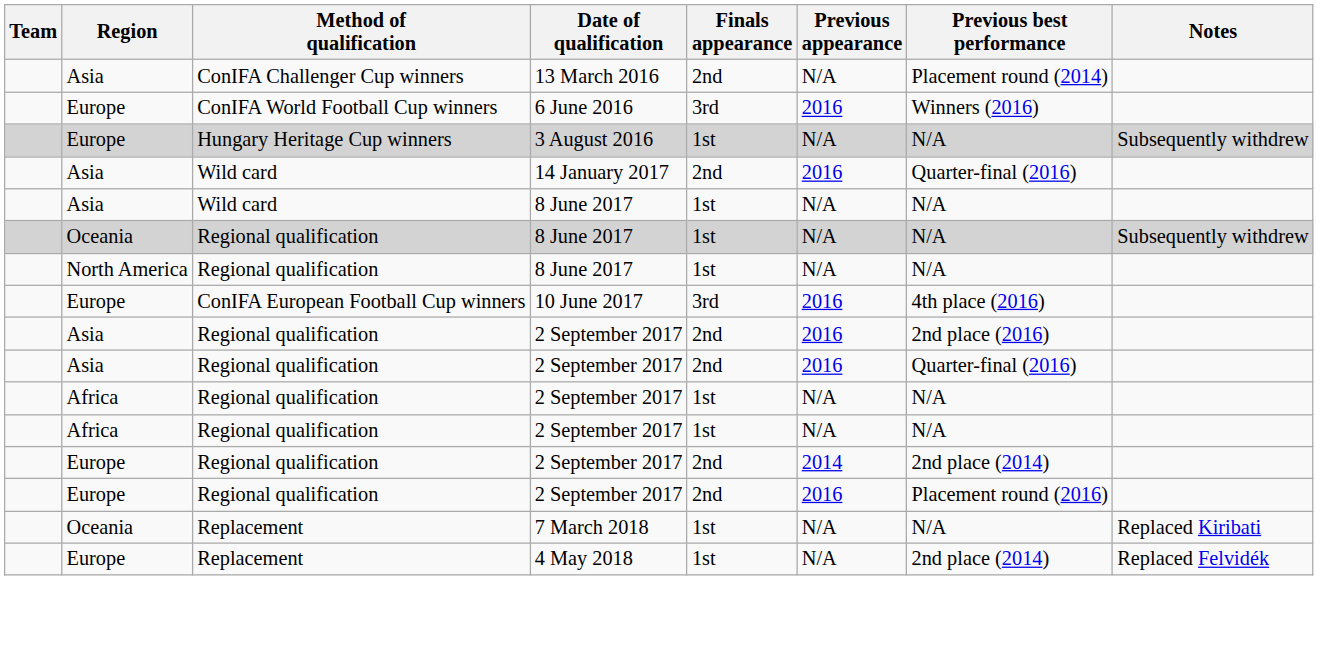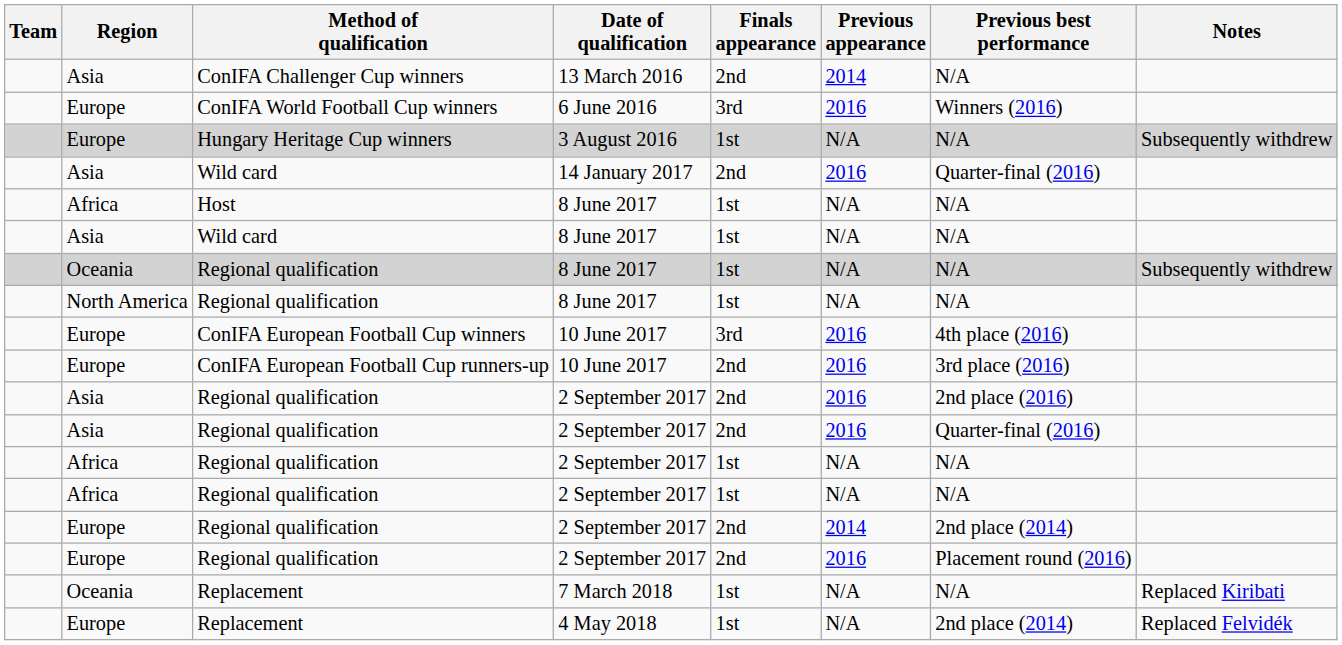ConIFA Challenger Cup winners | Previous appearance: N/A -> 2014
ConIFA Challenger Cup winners | Previous best performance: Placement round (2014) -> N/A
+ row: Africa | Host | 8 June 2017 | 1st | N/A | N/A
+ row: Europe | ConIFA European Football Cup runners-up | 10 June 2017 | 2nd | 2016 | 3rd place (2016)
